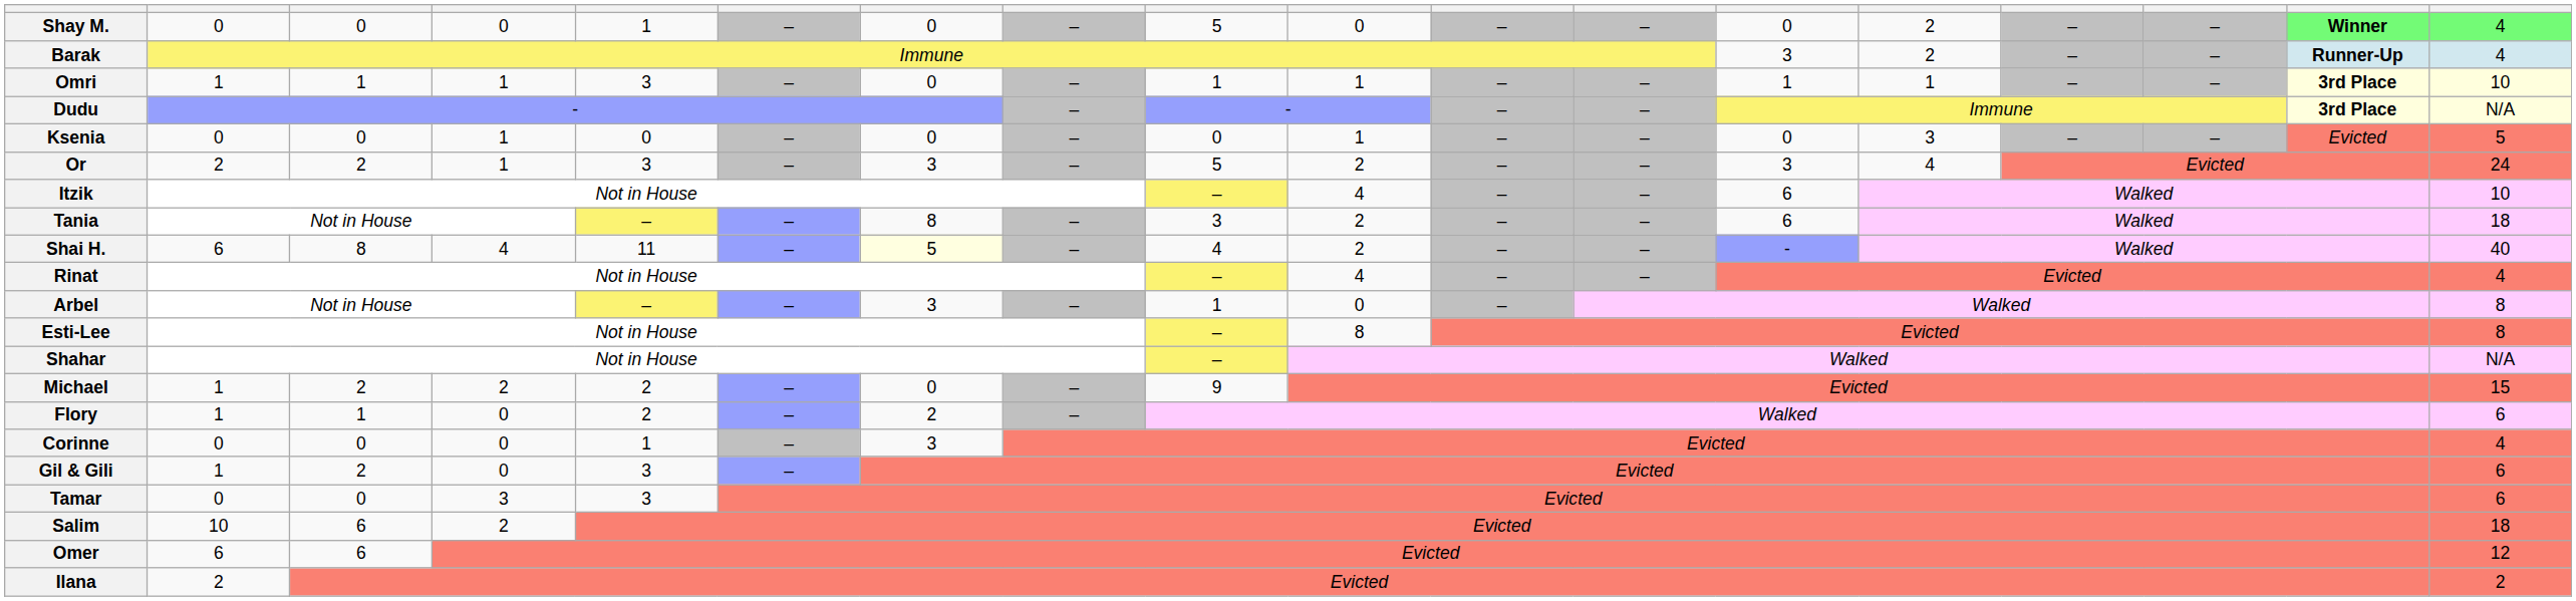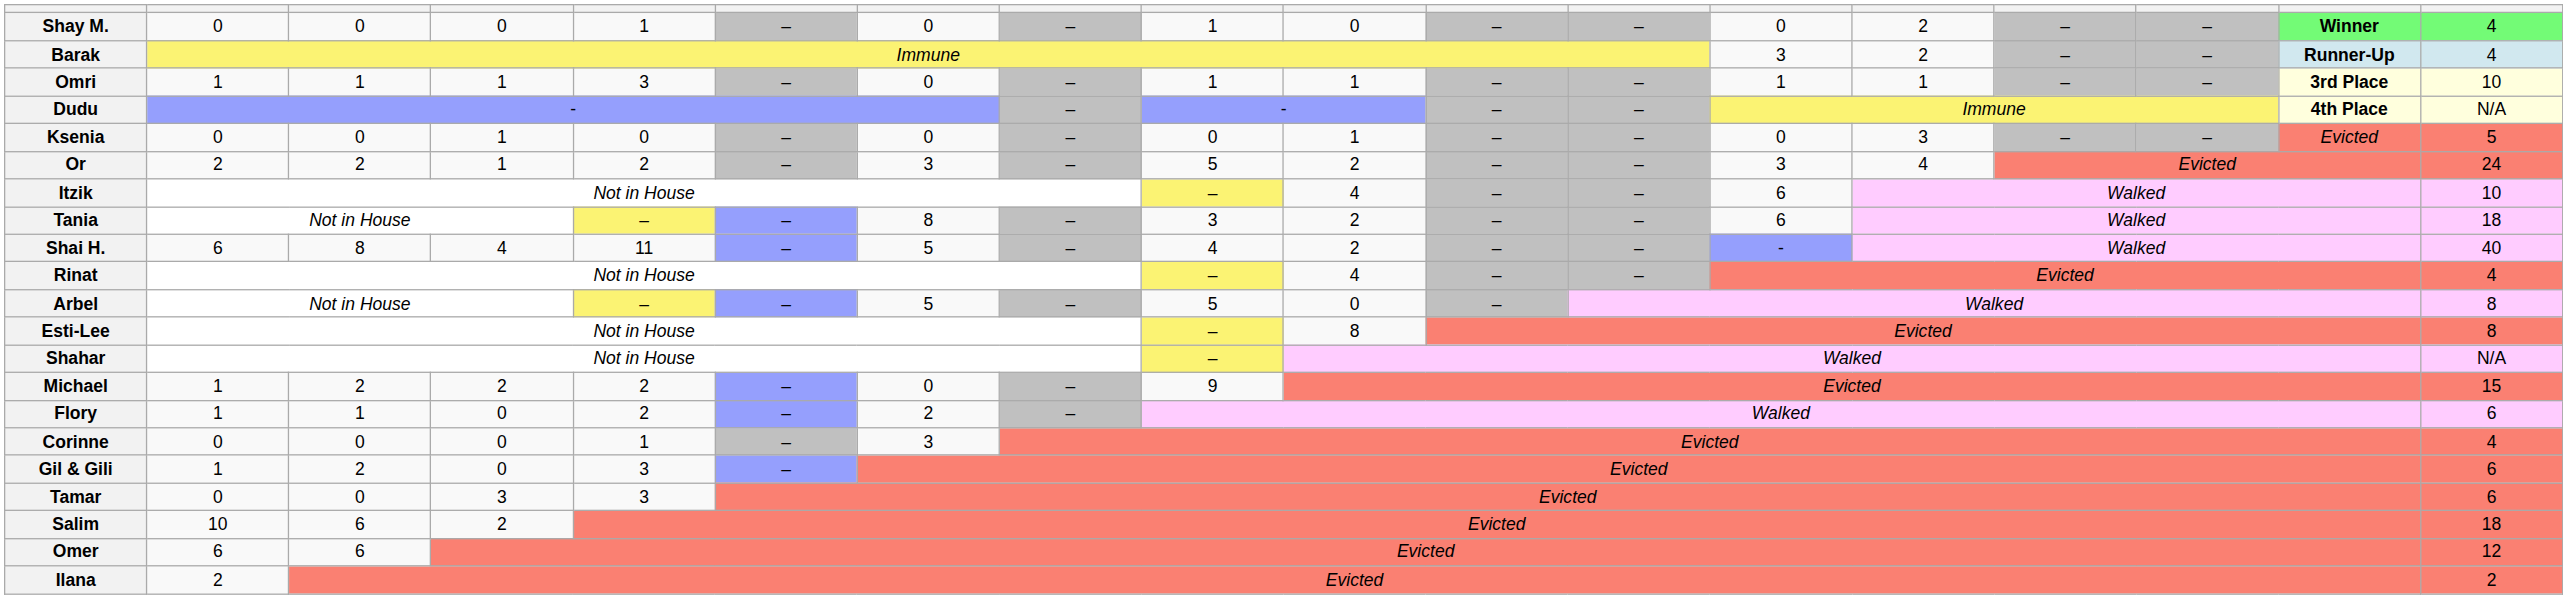Shay M. | column 9: 5 -> 1
Dudu | column 17: 3rd Place -> 4th Place
Or | column 5: 3 -> 2
Shai H. | column 7: lightyellow background -> no background
Arbel | column 7: 3 -> 5
Arbel | column 9: 1 -> 5
